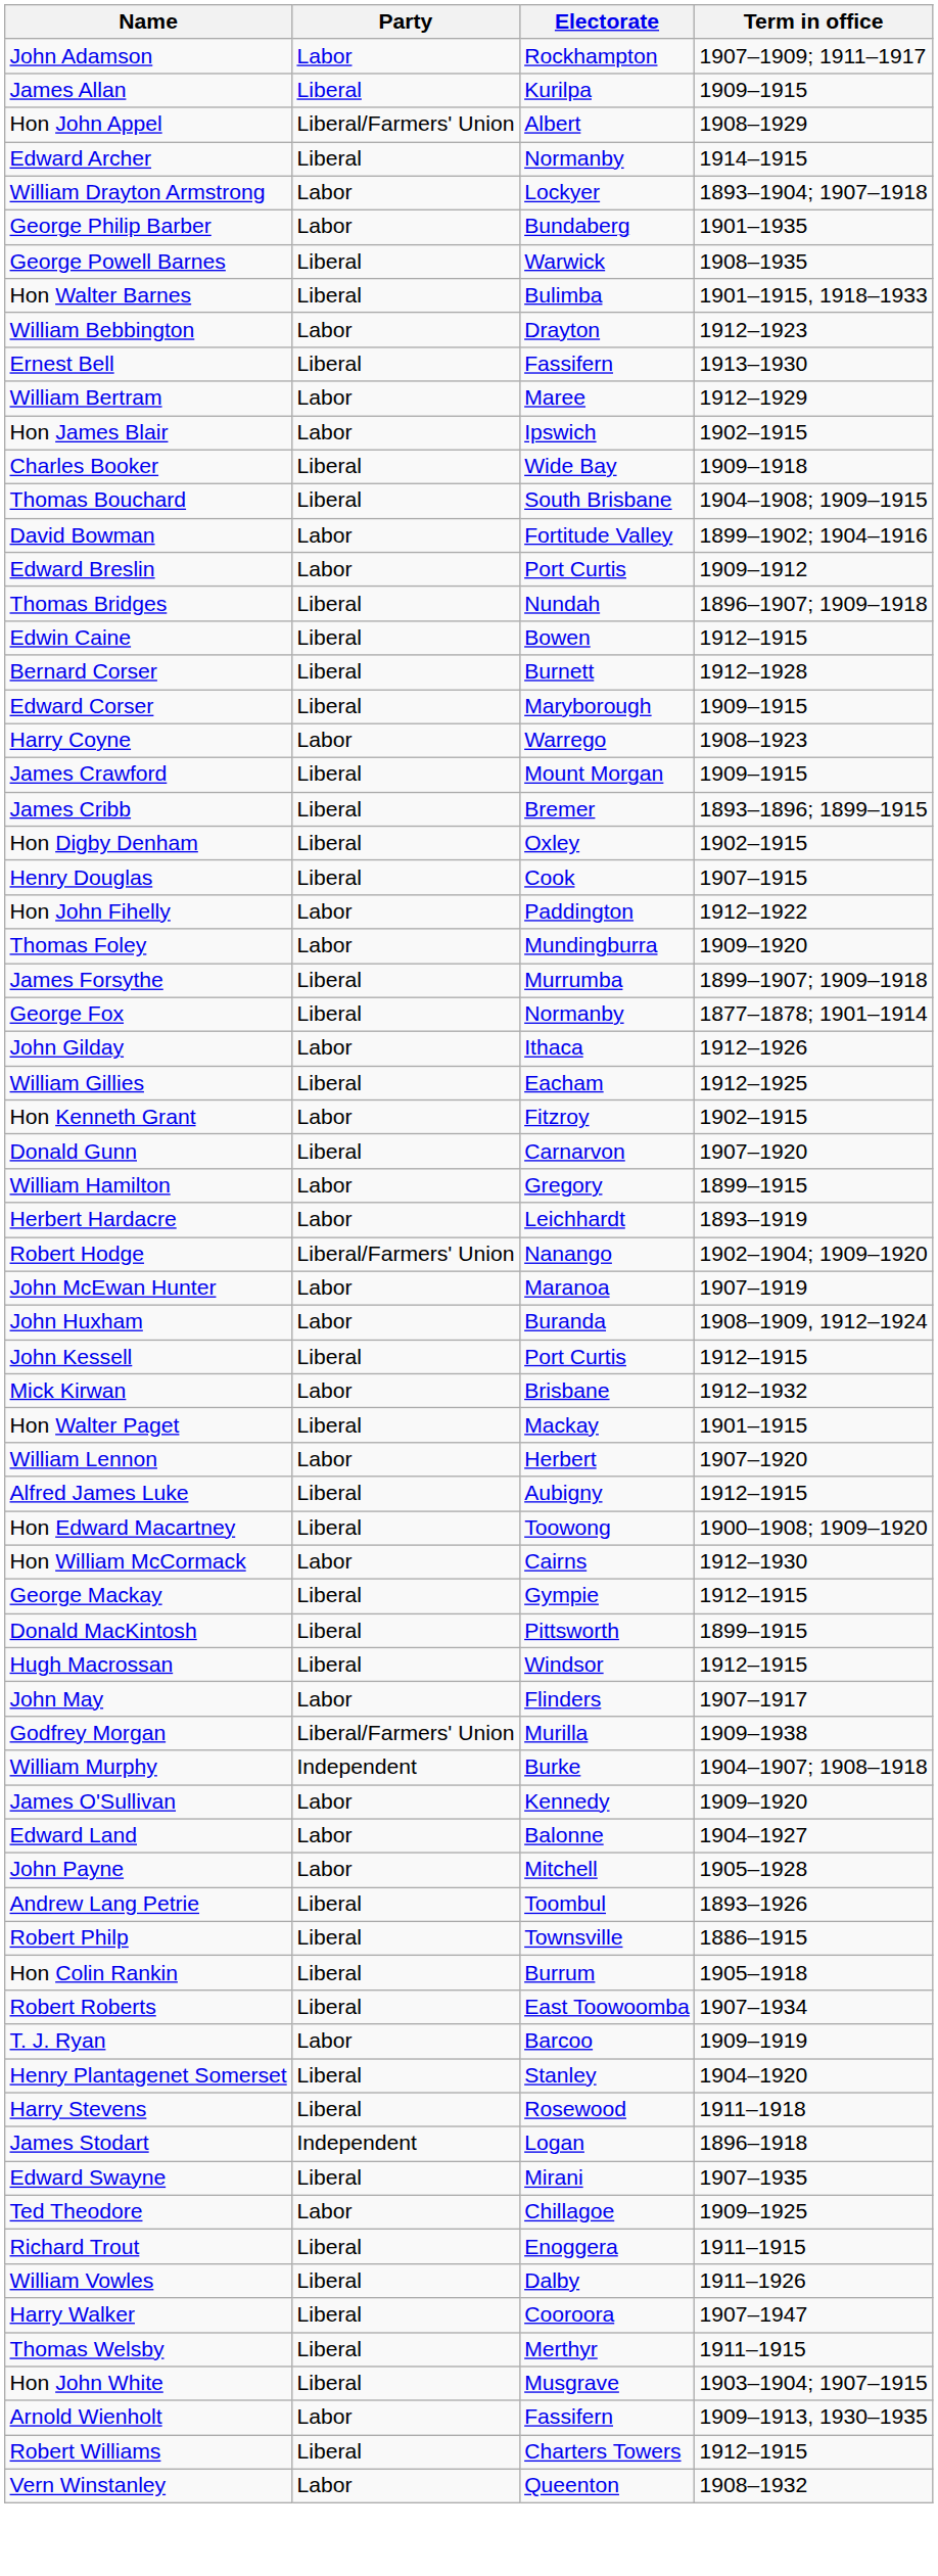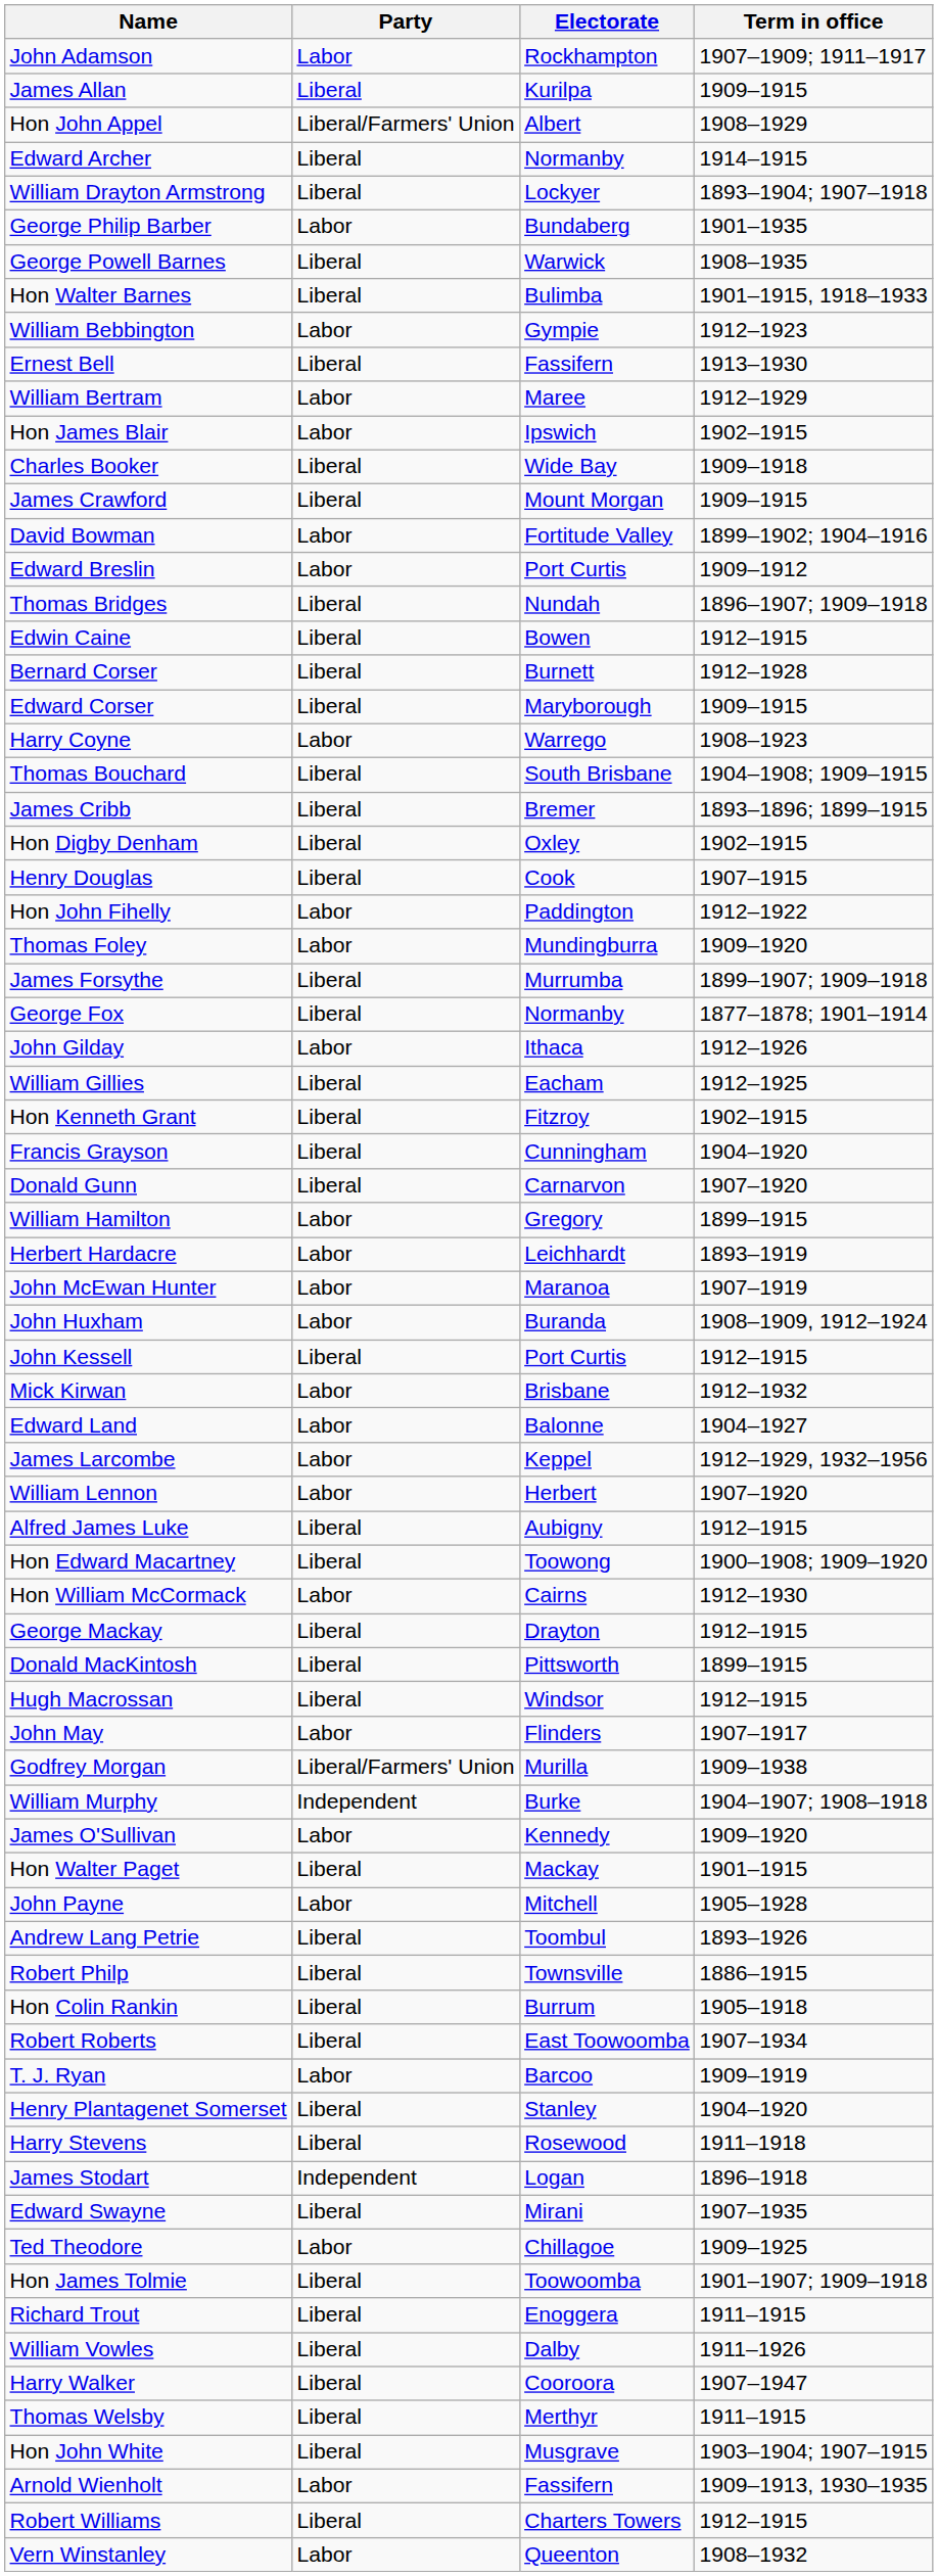William Drayton Armstrong | Party: Labor -> Liberal
William Bebbington | Electorate: Drayton -> Gympie
rows swapped: Thomas Bouchard <-> James Crawford
Hon Kenneth Grant | Party: Labor -> Liberal
+ row: Francis Grayson | Liberal | Cunningham | 1904–1920
- row: Robert Hodge | Liberal/Farmers' Union | Nanango | 1902–1904; 1909–1920
rows swapped: Edward Land <-> Hon Walter Paget
+ row: James Larcombe | Labor | Keppel | 1912–1929, 1932–1956
George Mackay | Electorate: Gympie -> Drayton
+ row: Hon James Tolmie | Liberal | Toowoomba | 1901–1907; 1909–1918
